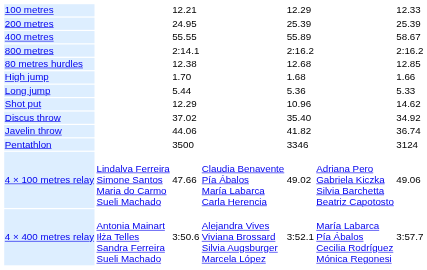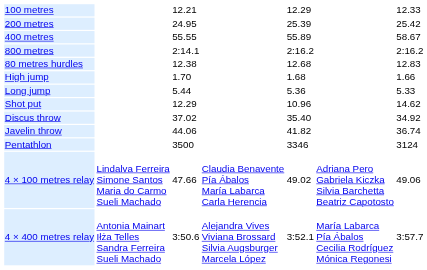200 metres | column 7: 25.39 -> 25.42
80 metres hurdles | column 7: 12.85 -> 12.83
